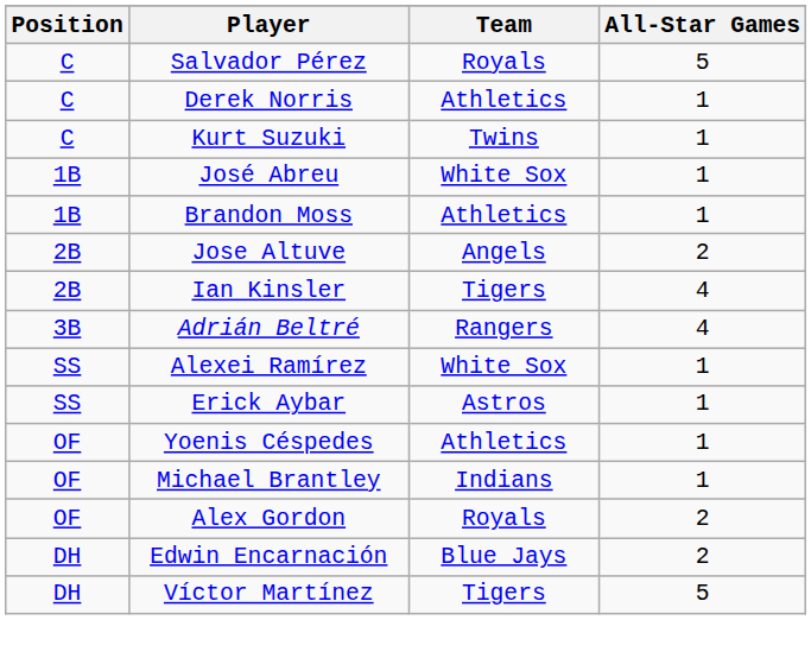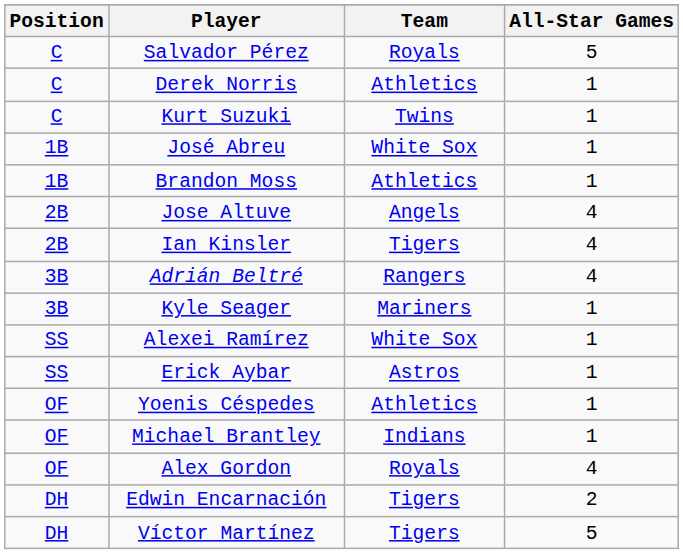Jose Altuve | All-Star Games: 2 -> 4
+ row: 3B | Kyle Seager | Mariners | 1
Alex Gordon | All-Star Games: 2 -> 4
Edwin Encarnación | Team: Blue Jays -> Tigers
